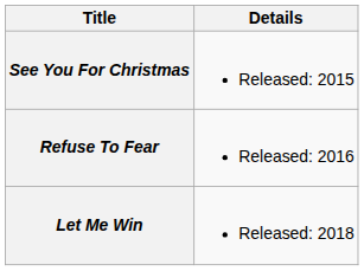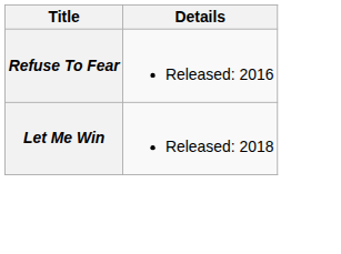- row: See You For Christmas | Released: 2015
